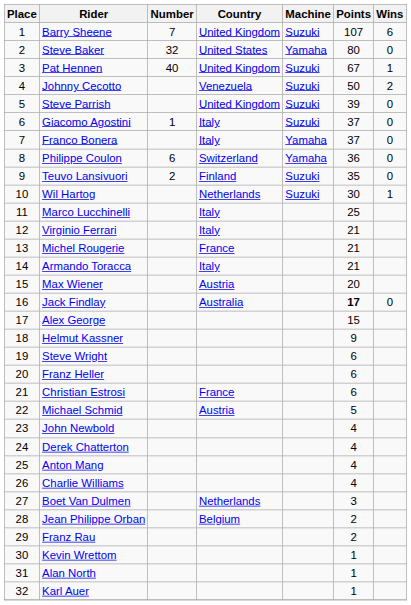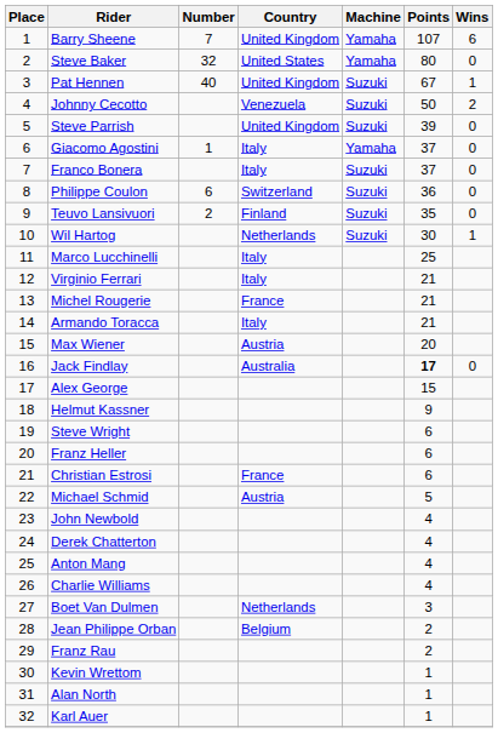Barry Sheene | Machine: Suzuki -> Yamaha
Giacomo Agostini | Machine: Suzuki -> Yamaha
Franco Bonera | Machine: Yamaha -> Suzuki
Philippe Coulon | Machine: Yamaha -> Suzuki
